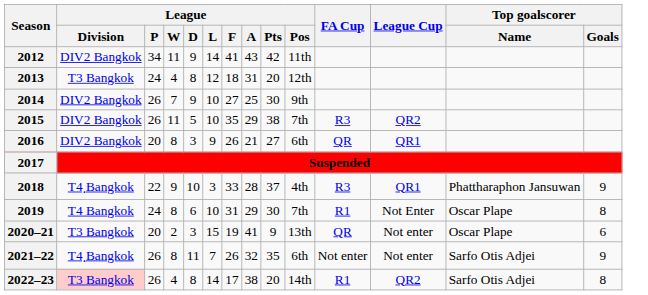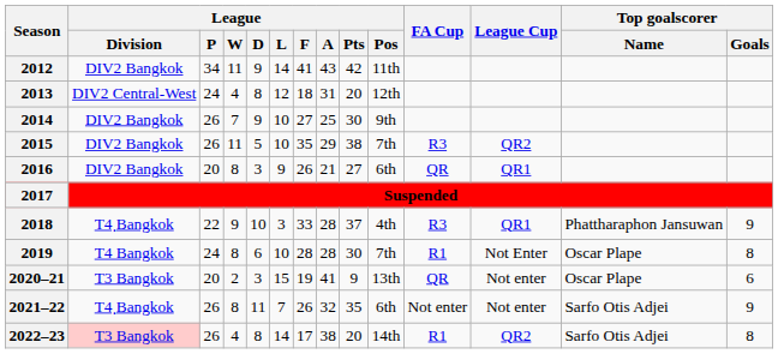2013 | League / Division: T3 Bangkok -> DIV2 Central-West
2019 | League / F: 31 -> 28
2019 | League / A: 29 -> 28
